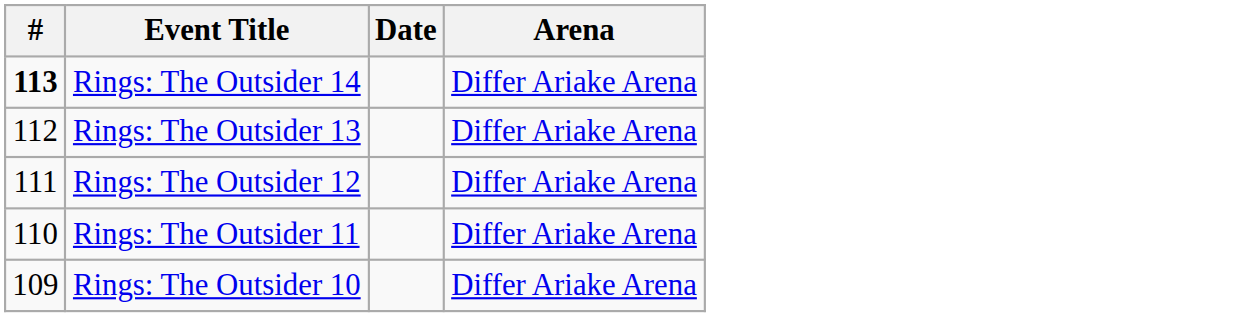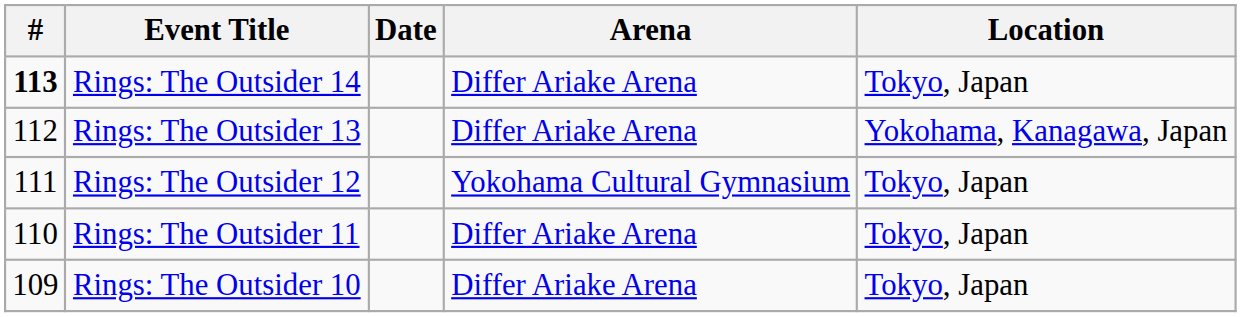+ column: Location | Tokyo, Japan | Yokohama, Kanagawa, Japan | Tokyo, Japan | Tokyo, Japan | Tokyo, Japan
Rings: The Outsider 12 | Arena: Differ Ariake Arena -> Yokohama Cultural Gymnasium
